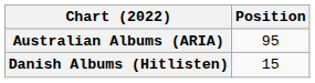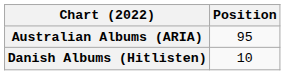Danish Albums (Hitlisten) | Position: 15 -> 10
